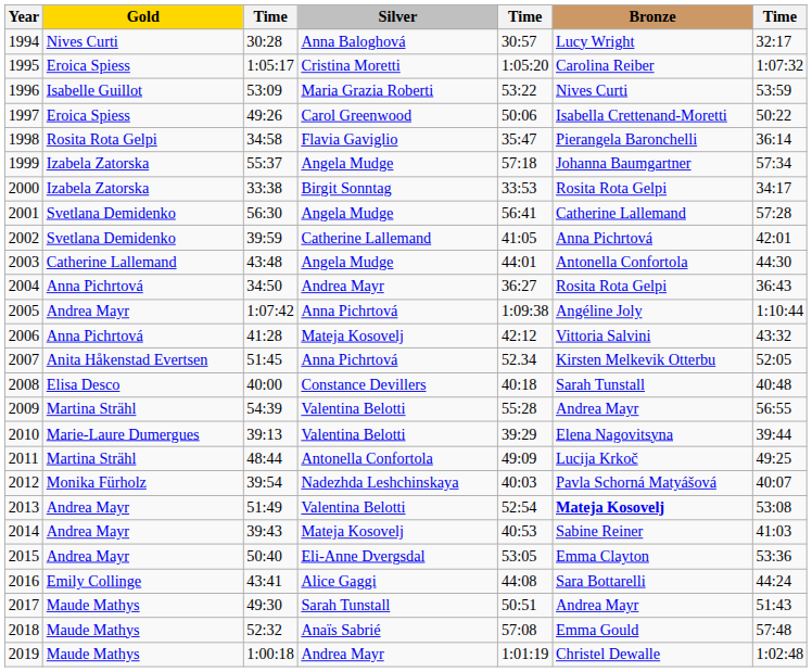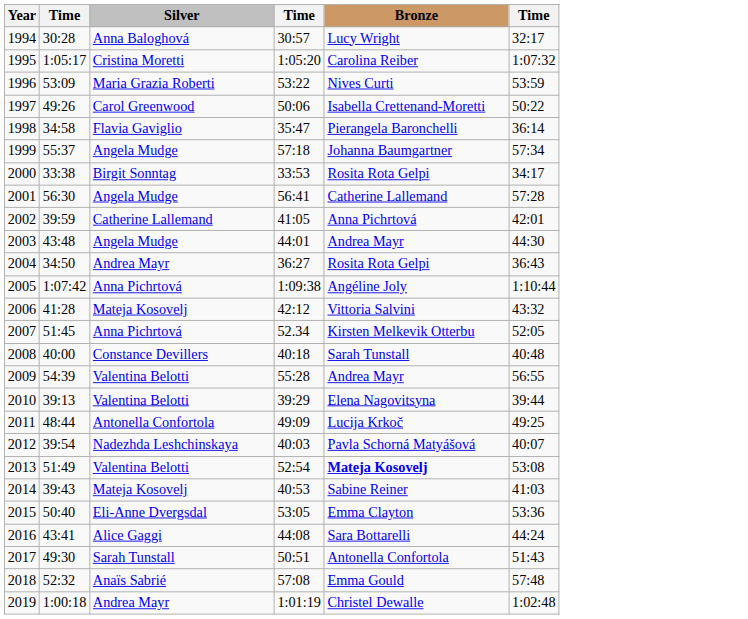- column: Gold | Nives Curti | Eroica Spiess | Isabelle Guillot | Eroica Spiess | Rosita Rota Gelpi | Izabela Zatorska | Izabela Zatorska | Svetlana Demidenko | Svetlana Demidenko | Catherine Lallemand | Anna Pichrtová | Andrea Mayr | Anna Pichrtová | Anita Håkenstad Evertsen | Elisa Desco | Martina Strähl | Marie-Laure Dumergues | Martina Strähl | Monika Fürholz | Andrea Mayr | Andrea Mayr | Andrea Mayr | Emily Collinge | Maude Mathys | Maude Mathys | Maude Mathys
2003 | Bronze: Antonella Confortola -> Andrea Mayr
2017 | Bronze: Andrea Mayr -> Antonella Confortola
